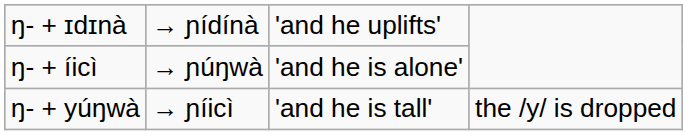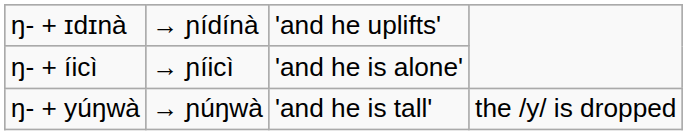ŋ- + íicì | column 2: → ɲúŋwà -> → ɲíicì
ŋ- + yúŋwà | column 2: → ɲíicì -> → ɲúŋwà
